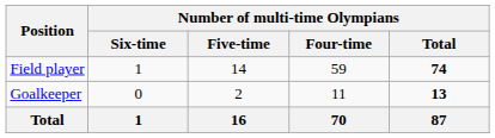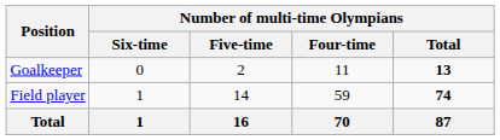rows swapped: Field player <-> Goalkeeper
